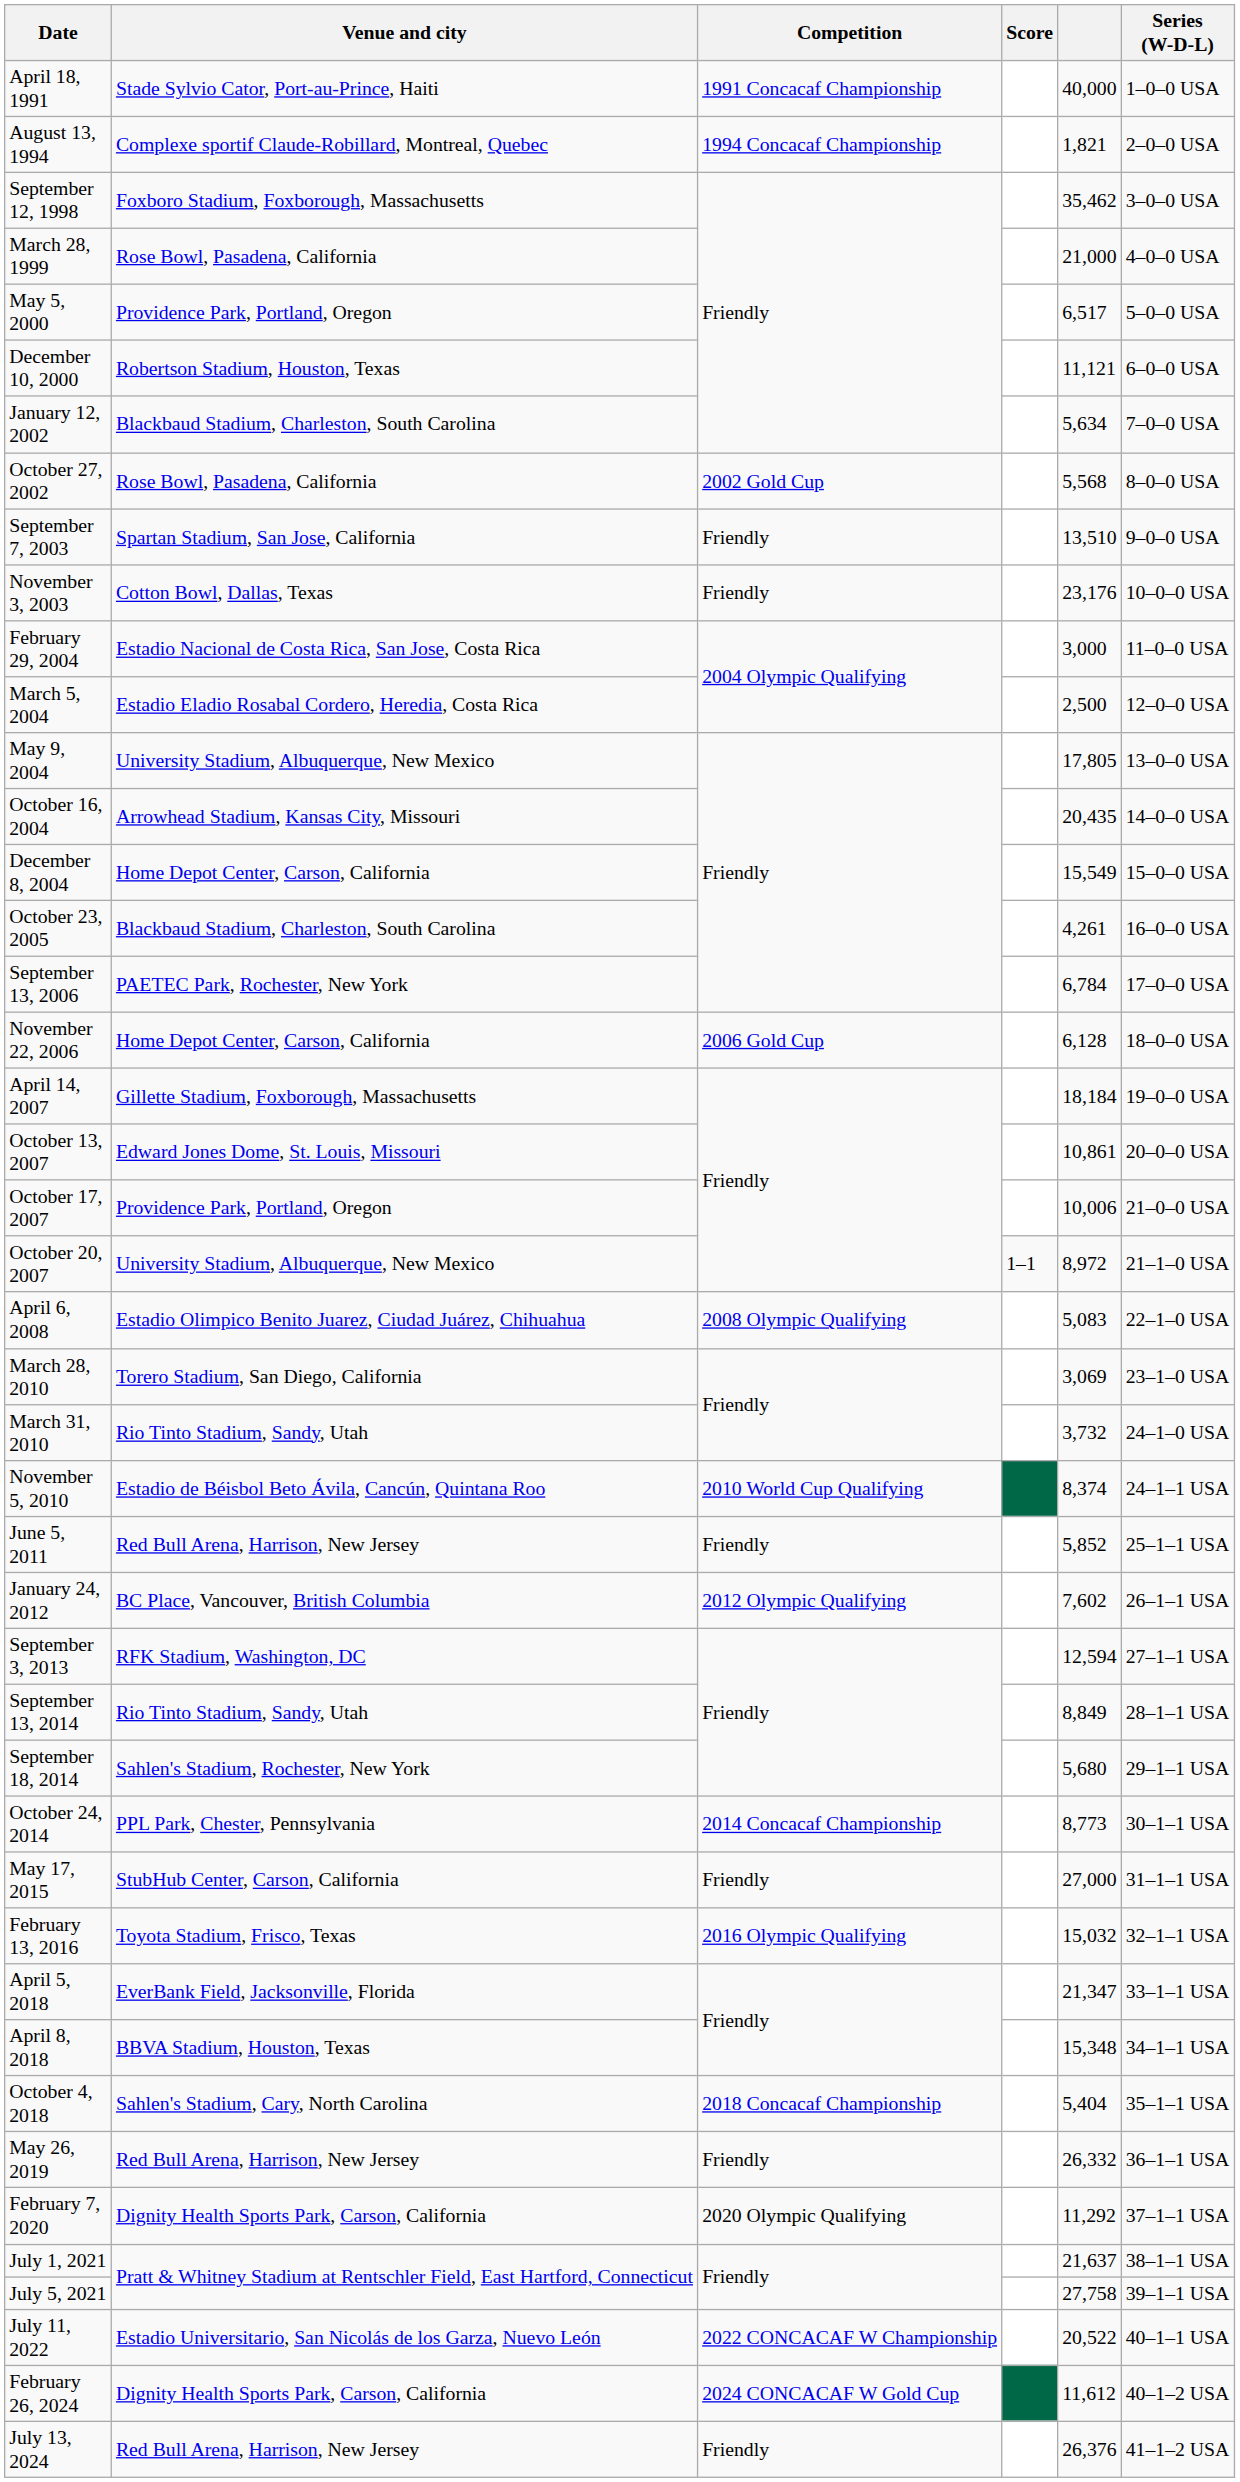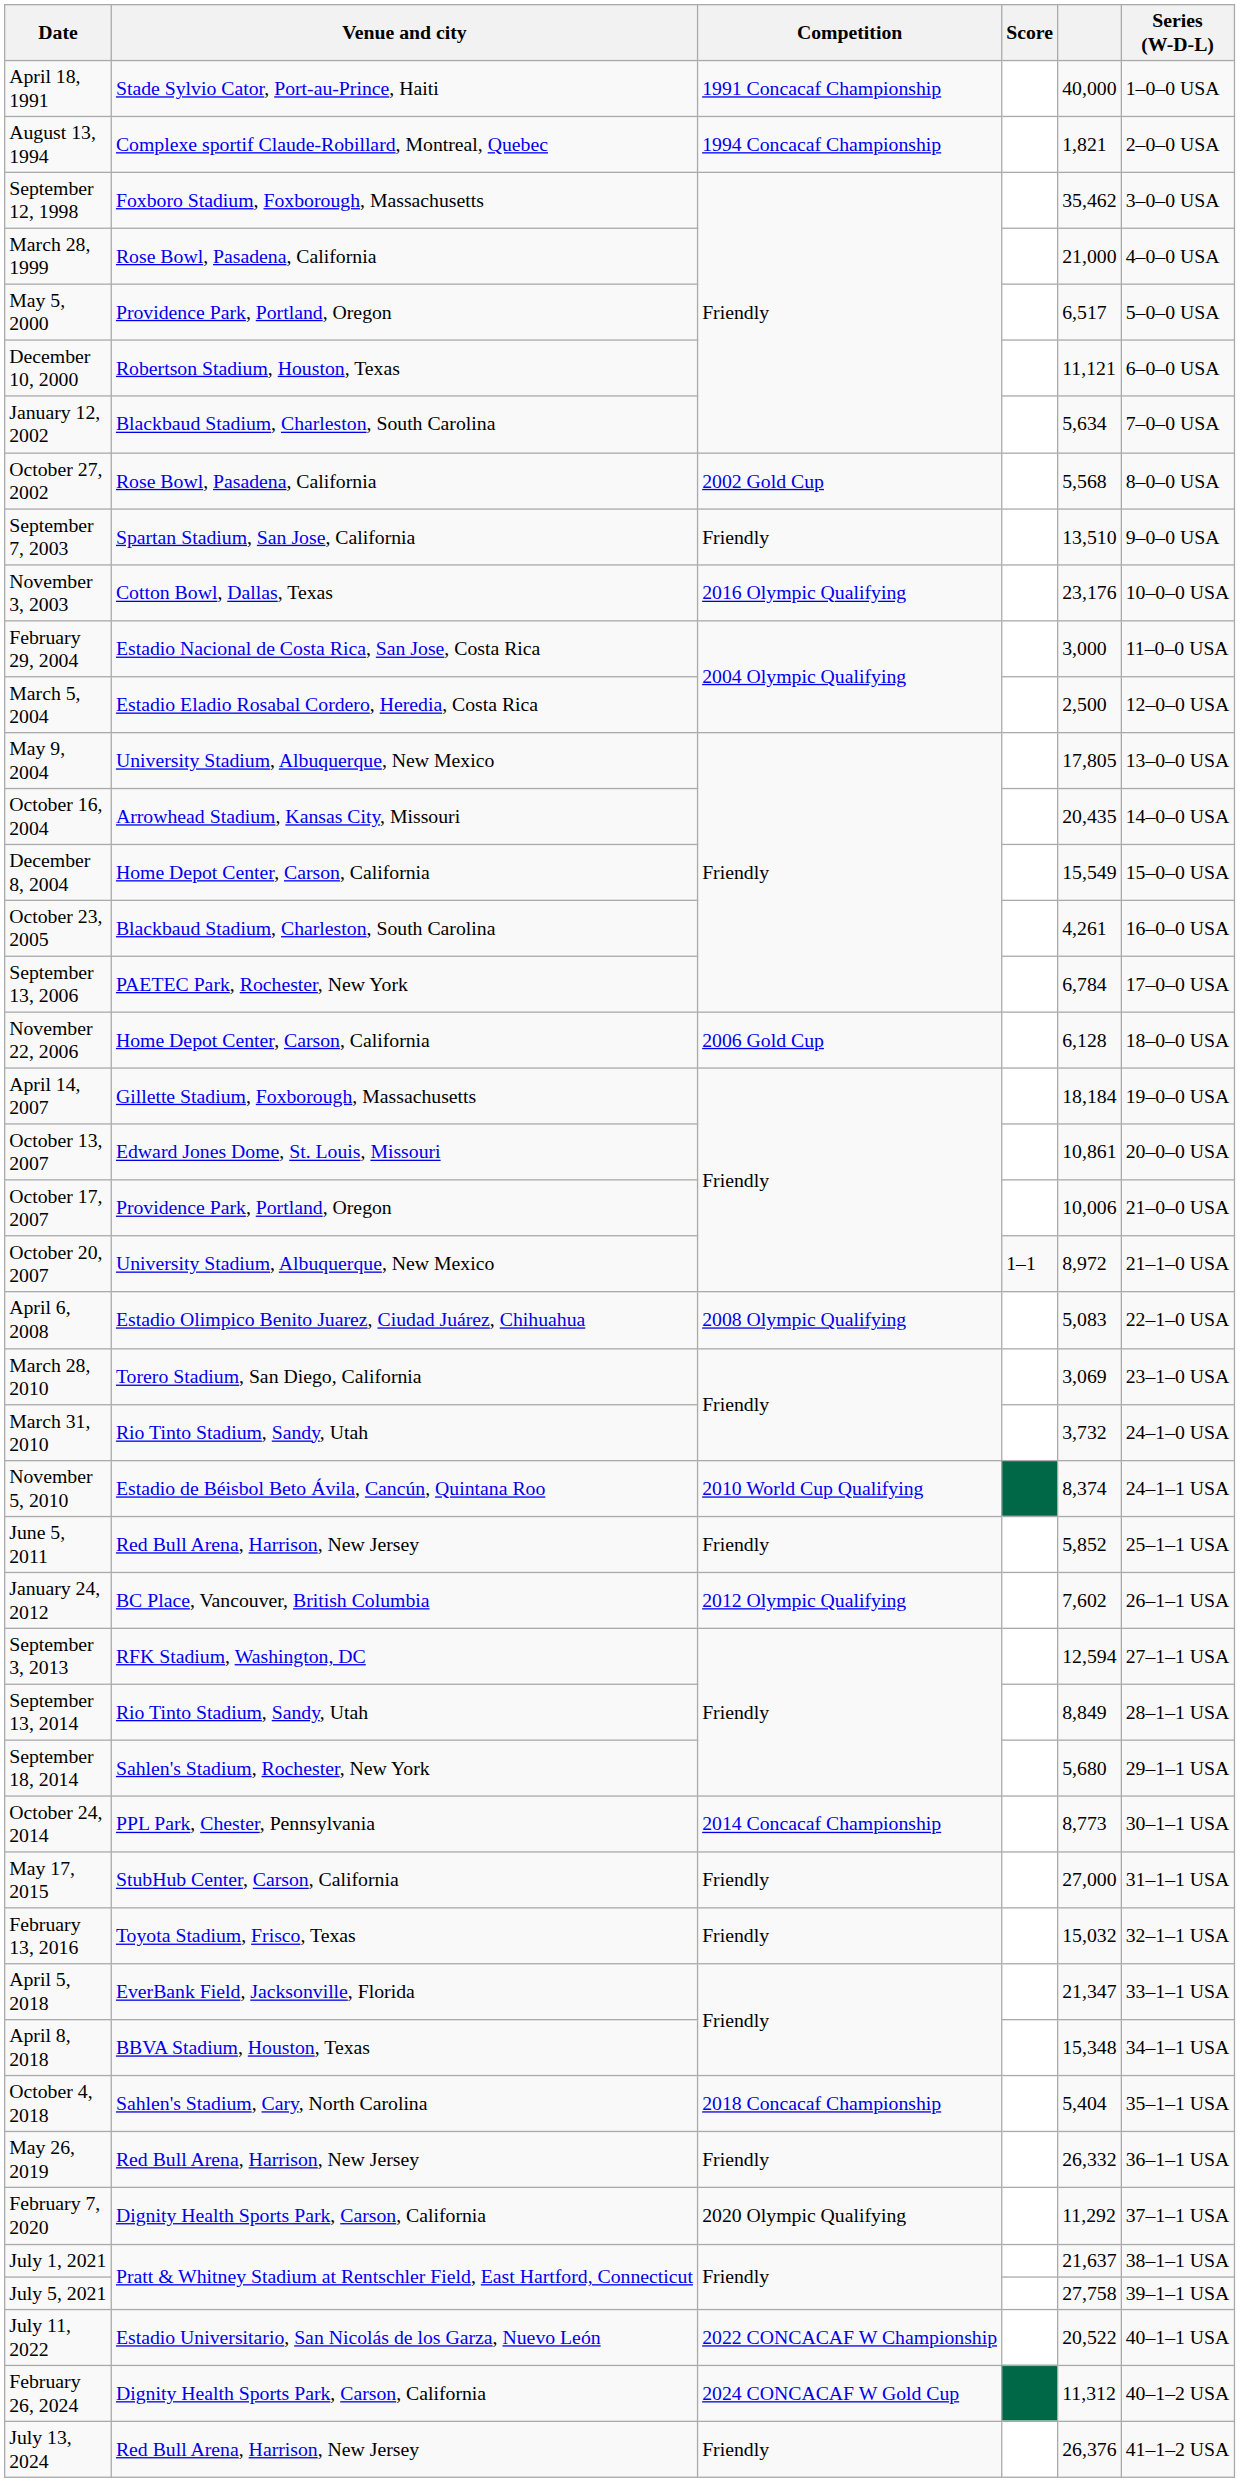November 3, 2003 | Competition: Friendly -> 2016 Olympic Qualifying
February 13, 2016 | Competition: 2016 Olympic Qualifying -> Friendly
February 26, 2024 | column 5: 11,612 -> 11,312
